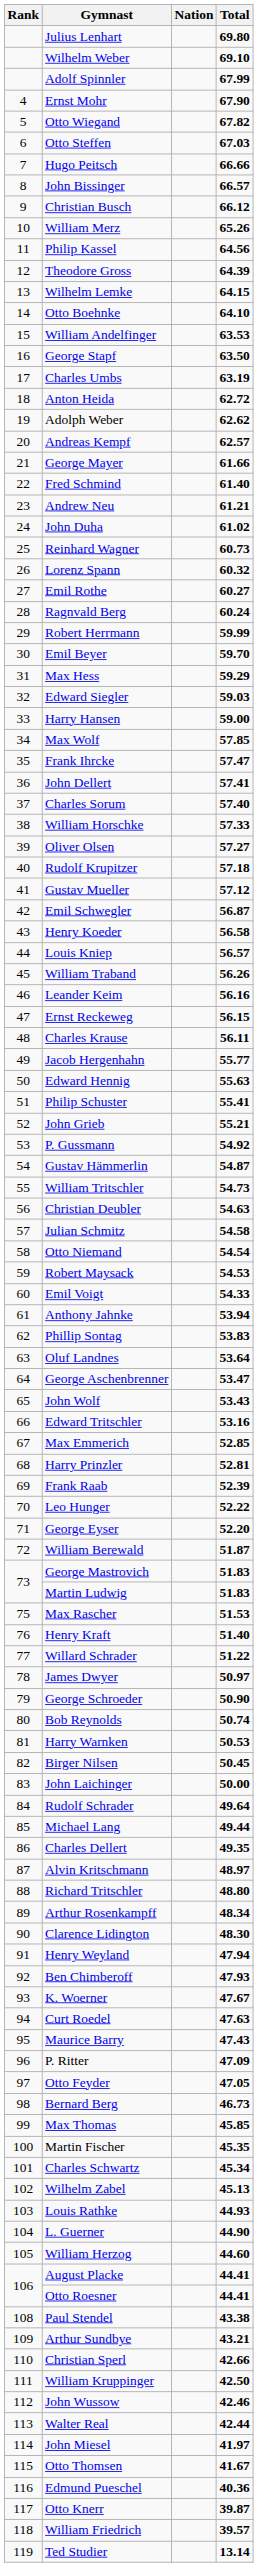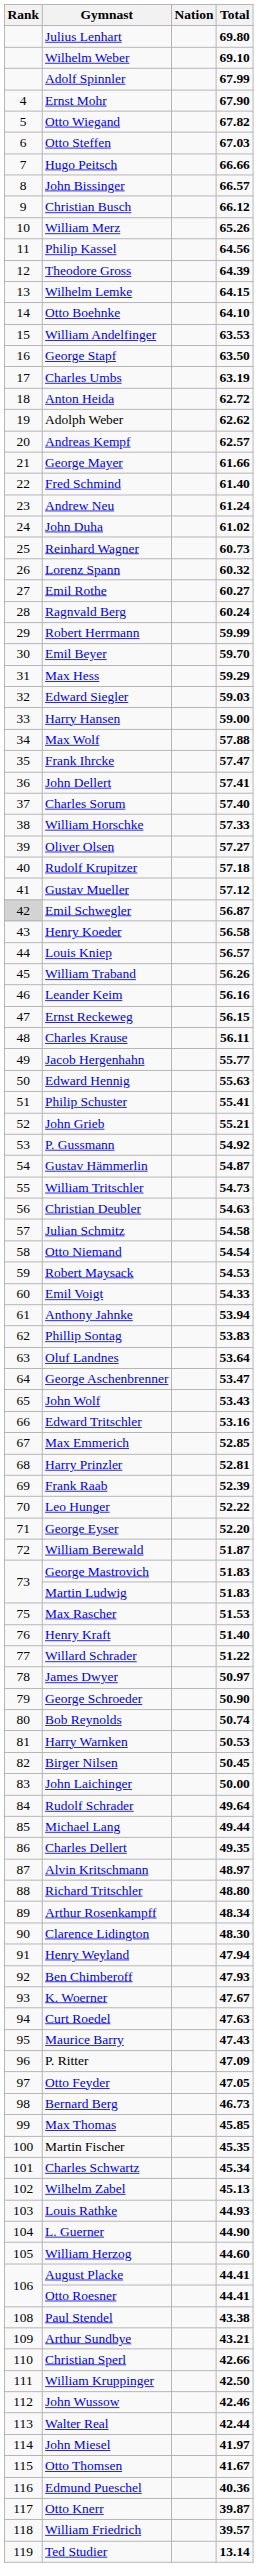Andrew Neu | Total: 61.21 -> 61.24
Max Wolf | Total: 57.85 -> 57.88
Emil Schwegler | Rank: no background -> lightgrey background
